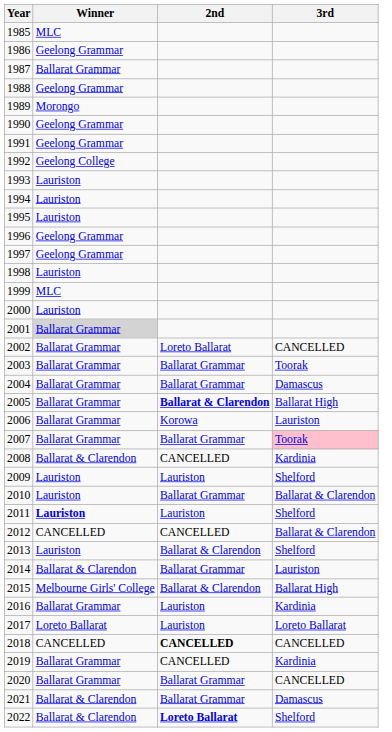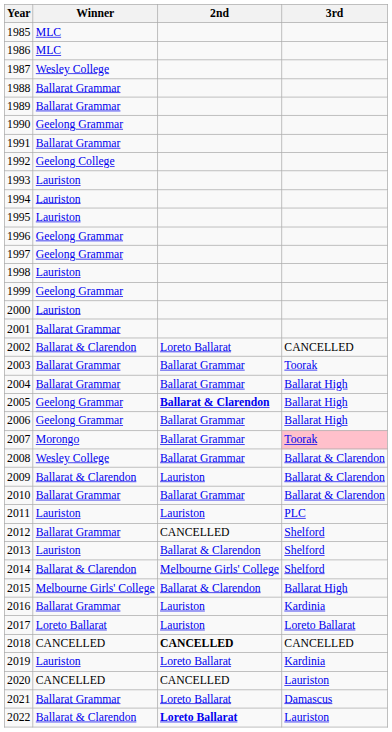1986 | Winner: Geelong Grammar -> MLC
1987 | Winner: Ballarat Grammar -> Wesley College
1988 | Winner: Geelong Grammar -> Ballarat Grammar
1989 | Winner: Morongo -> Ballarat Grammar
1991 | Winner: Geelong Grammar -> Ballarat Grammar
1999 | Winner: MLC -> Geelong Grammar
2001 | Winner: lightgrey background -> no background
2002 | Winner: Ballarat Grammar -> Ballarat & Clarendon
2004 | 3rd: Damascus -> Ballarat High
2005 | Winner: Ballarat Grammar -> Geelong Grammar
2006 | Winner: Ballarat Grammar -> Geelong Grammar
2006 | 2nd: Korowa -> Ballarat Grammar
2006 | 3rd: Lauriston -> Ballarat High
2007 | Winner: Ballarat Grammar -> Morongo
2008 | Winner: Ballarat & Clarendon -> Wesley College
2008 | 2nd: CANCELLED -> Ballarat Grammar
2008 | 3rd: Kardinia -> Ballarat & Clarendon
2009 | Winner: Lauriston -> Ballarat & Clarendon
2009 | 3rd: Shelford -> Ballarat & Clarendon
2010 | Winner: Lauriston -> Ballarat Grammar
2011 | Winner: bold -> normal
2011 | 3rd: Shelford -> PLC
2012 | Winner: CANCELLED -> Ballarat Grammar
2012 | 3rd: Ballarat & Clarendon -> Shelford
2014 | 2nd: Ballarat Grammar -> Melbourne Girls' College
2014 | 3rd: Lauriston -> Shelford
2019 | Winner: Ballarat Grammar -> Lauriston
2019 | 2nd: CANCELLED -> Loreto Ballarat
2020 | Winner: Ballarat Grammar -> CANCELLED
2020 | 2nd: Ballarat Grammar -> CANCELLED
2020 | 3rd: CANCELLED -> Lauriston
2021 | Winner: Ballarat & Clarendon -> Ballarat Grammar
2021 | 2nd: Ballarat Grammar -> Loreto Ballarat
2022 | 3rd: Shelford -> Lauriston
